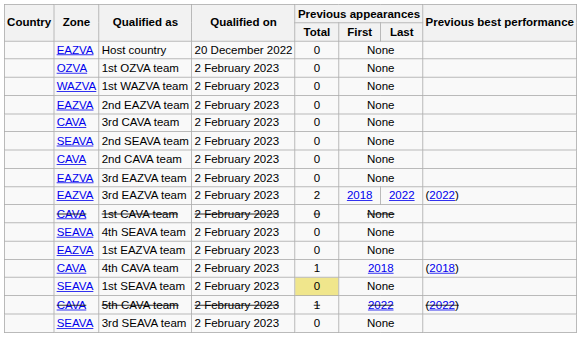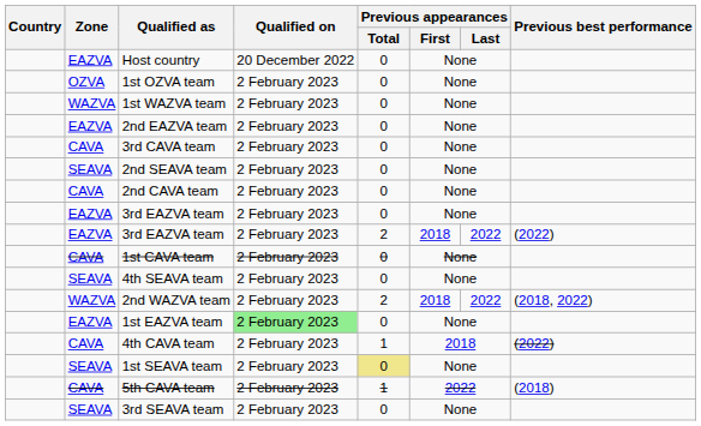+ row: WAZVA | 2nd WAZVA team | 2 February 2023 | 2 | 2018 | 2022 | (2018, 2022)
1st EAZVA team | Qualified on: no background -> lightgreen background
4th CAVA team | Previous best performance: (2018) -> (2022)
5th CAVA team | Previous best performance: (2022) -> (2018)
